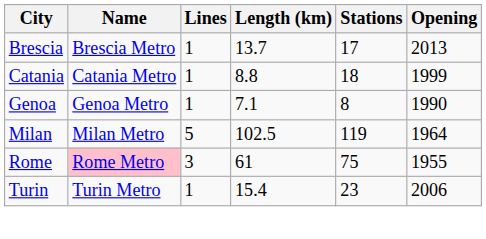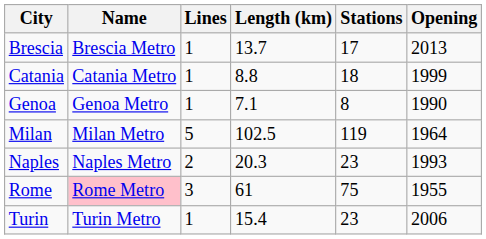+ row: Naples | Naples Metro | 2 | 20.3 | 23 | 1993
